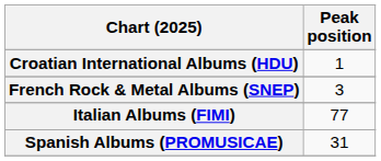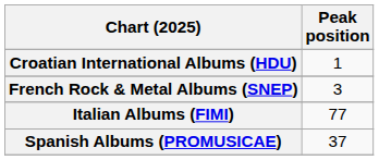Spanish Albums (PROMUSICAE) | Peak position: 31 -> 37
